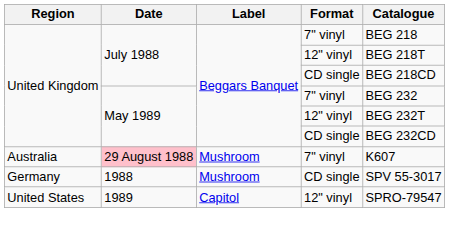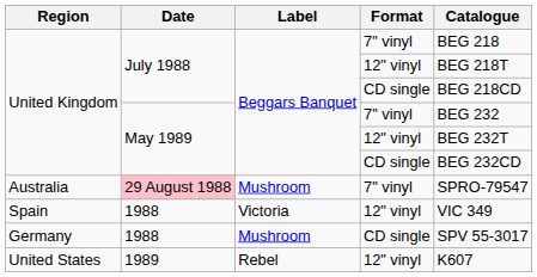Australia | Catalogue: K607 -> SPRO-79547
+ row: Spain | 1988 | Victoria | 12" vinyl | VIC 349
United States | Label: Capitol -> Rebel
United States | Catalogue: SPRO-79547 -> K607
